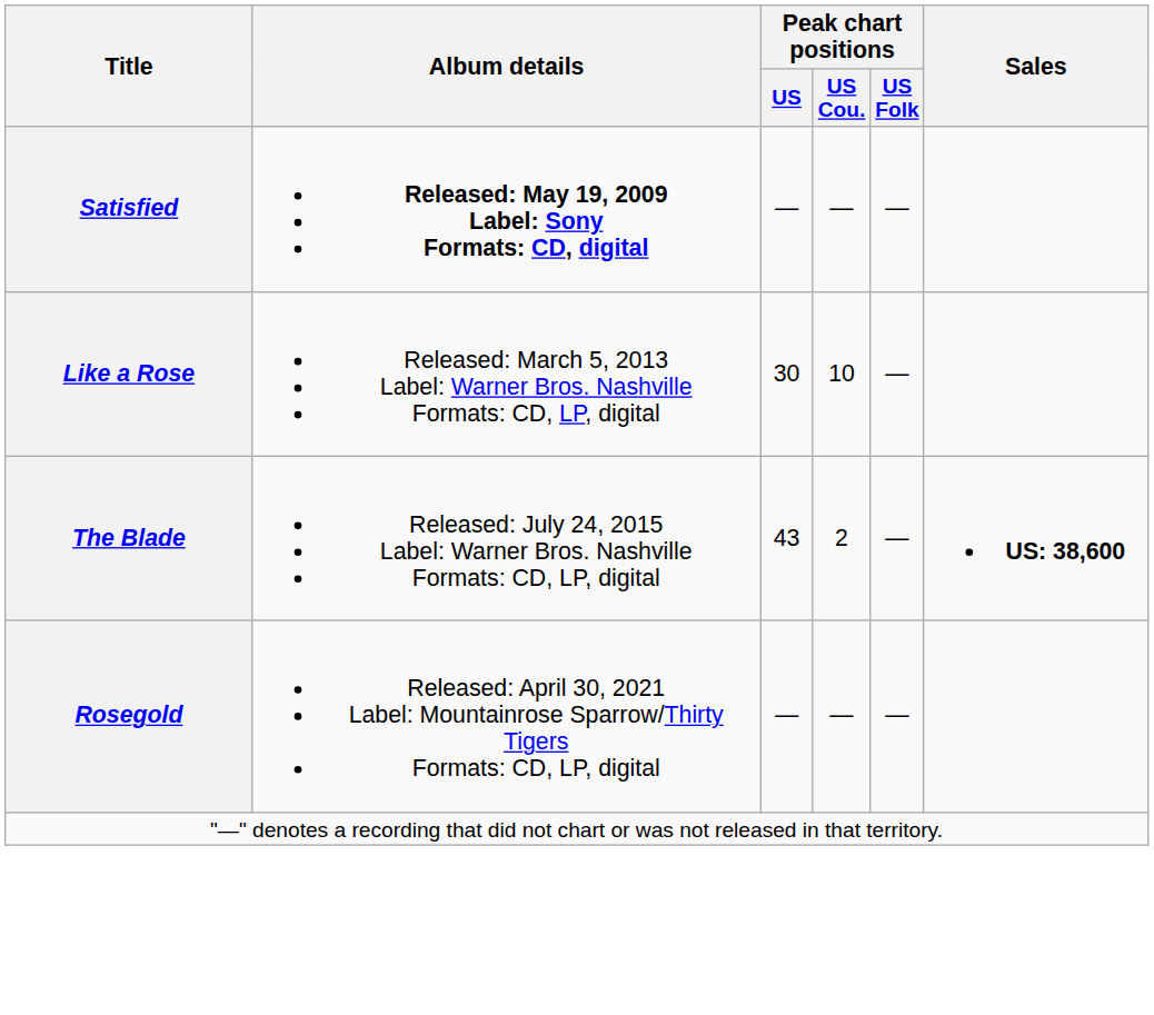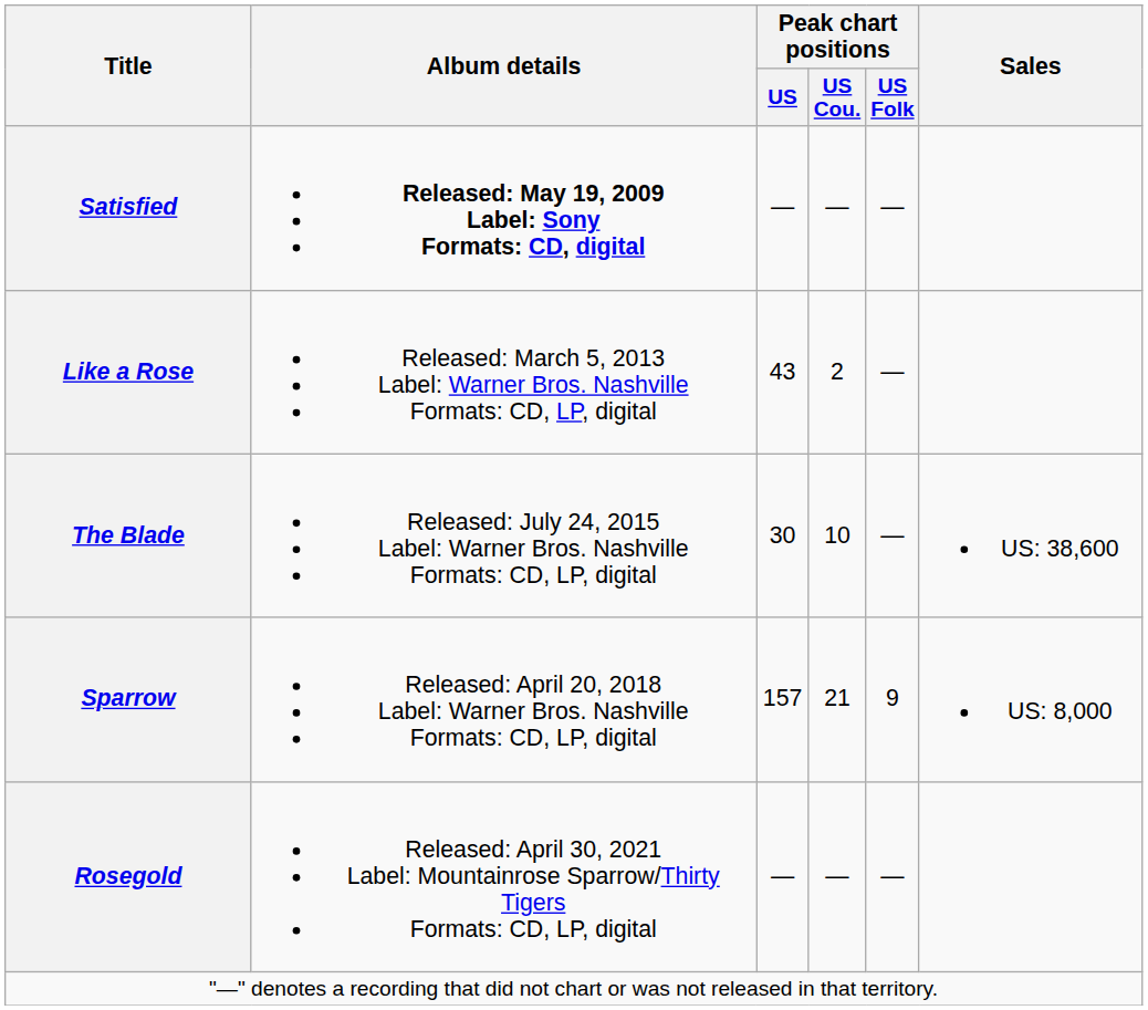Like a Rose | Peak chart positions / US: 30 -> 43
Like a Rose | Peak chart positions / US Cou.: 10 -> 2
The Blade | Peak chart positions / US: 43 -> 30
The Blade | Peak chart positions / US Cou.: 2 -> 10
The Blade | Sales: bold -> normal
+ row: Sparrow | Released: April 20, 2018 Label: Warner Bros. Nashville Formats: CD, LP, digital | 157 | 21 | 9 | US: 8,000
